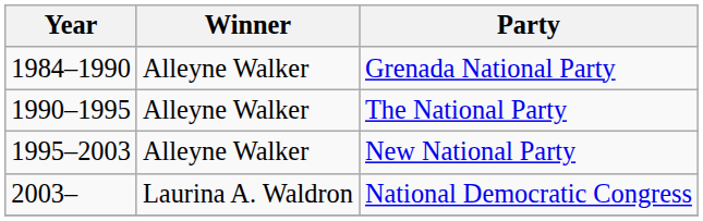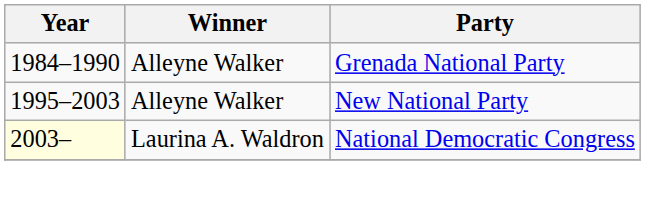- row: 1990–1995 | Alleyne Walker | The National Party
National Democratic Congress | Year: no background -> lightyellow background
